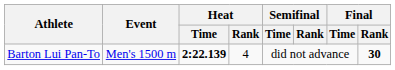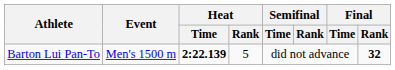Barton Lui Pan-To | Heat / Rank: 4 -> 5
Barton Lui Pan-To | Final / Rank: 30 -> 32
